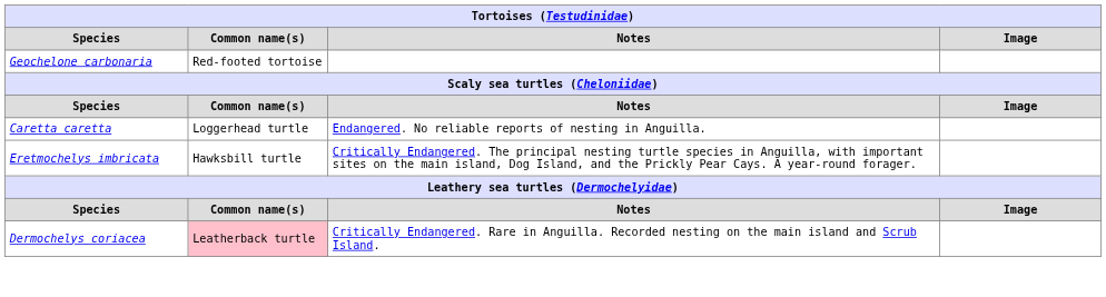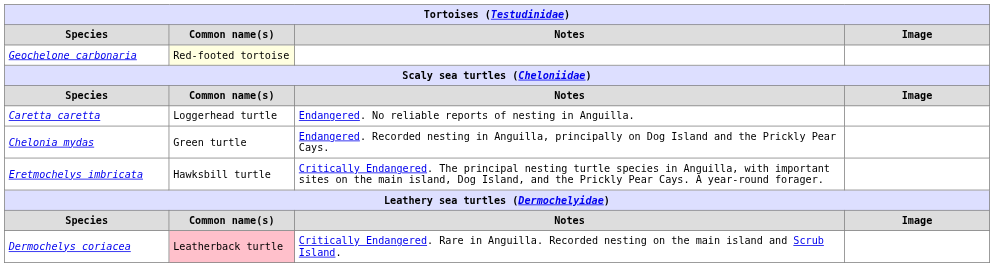Geochelone carbonaria | Common name(s): no background -> lightyellow background
+ row: Chelonia mydas | Green turtle | Endangered. Recorded nesting in Anguilla, principally on Dog Island and the Prickly Pear Cays.
